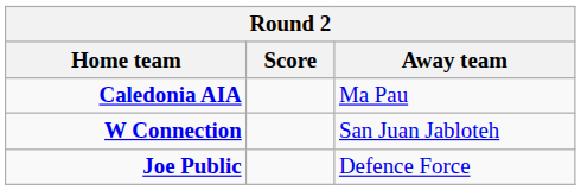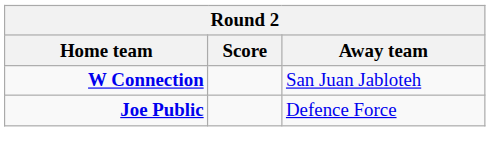- row: Caledonia AIA | Ma Pau
